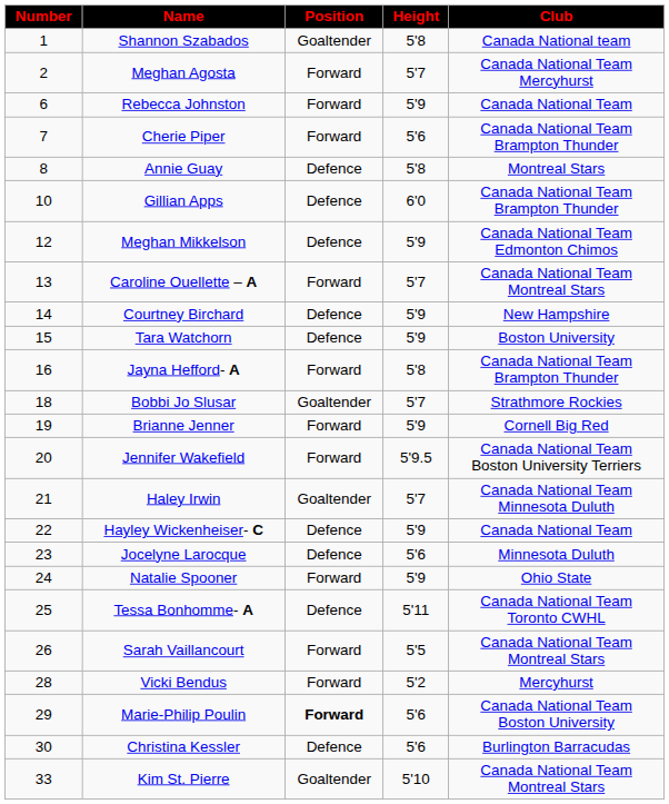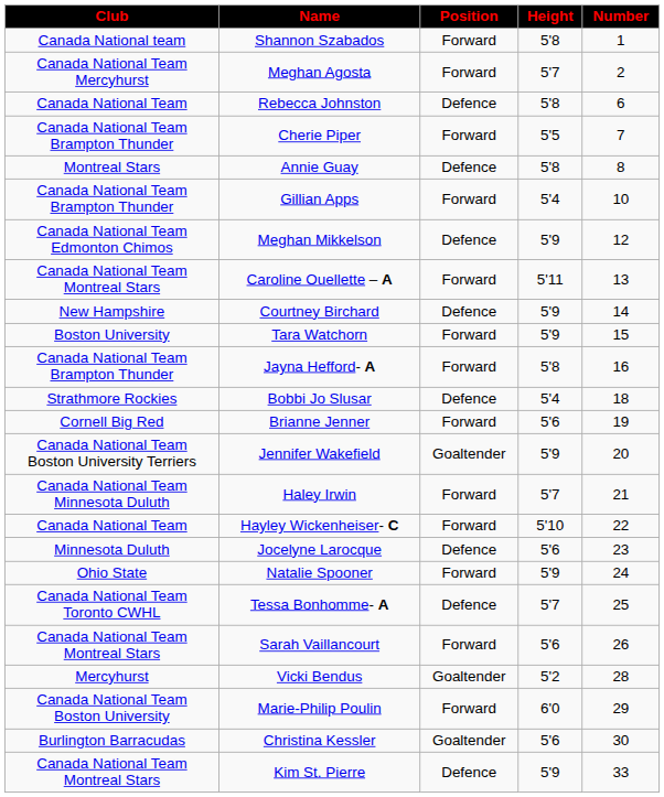columns swapped: Number <-> Club
Shannon Szabados | Position: Goaltender -> Forward
Rebecca Johnston | Position: Forward -> Defence
Rebecca Johnston | Height: 5'9 -> 5'8
Cherie Piper | Height: 5'6 -> 5'5
Gillian Apps | Position: Defence -> Forward
Gillian Apps | Height: 6'0 -> 5'4
Caroline Ouellette – A | Height: 5'7 -> 5'11
Tara Watchorn | Position: Defence -> Forward
Bobbi Jo Slusar | Position: Goaltender -> Defence
Bobbi Jo Slusar | Height: 5'7 -> 5'4
Brianne Jenner | Height: 5'9 -> 5'6
Jennifer Wakefield | Position: Forward -> Goaltender
Jennifer Wakefield | Height: 5'9.5 -> 5'9
Haley Irwin | Position: Goaltender -> Forward
Hayley Wickenheiser- C | Position: Defence -> Forward
Hayley Wickenheiser- C | Height: 5'9 -> 5'10
Tessa Bonhomme- A | Height: 5'11 -> 5'7
Sarah Vaillancourt | Height: 5'5 -> 5'6
Vicki Bendus | Position: Forward -> Goaltender
Marie-Philip Poulin | Position: bold -> normal
Marie-Philip Poulin | Height: 5'6 -> 6'0
Christina Kessler | Position: Defence -> Goaltender
Kim St. Pierre | Position: Goaltender -> Defence
Kim St. Pierre | Height: 5'10 -> 5'9
